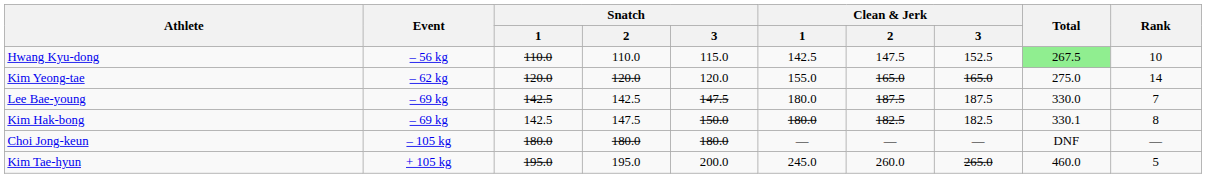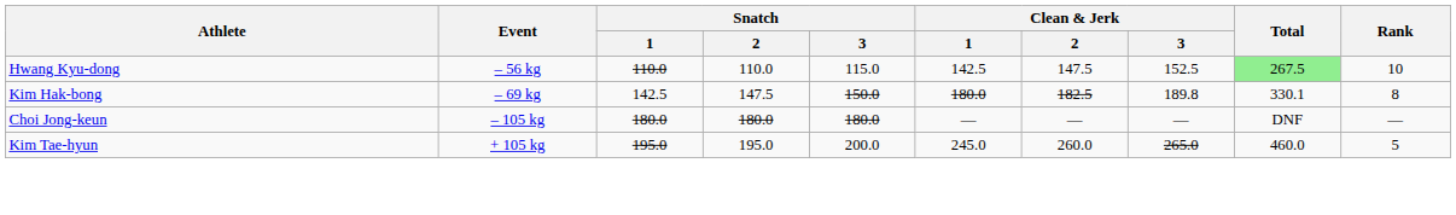- row: Kim Yeong-tae | – 62 kg | 120.0 | 120.0 | 120.0 | 155.0 | 165.0 | 165.0 | 275.0 | 14
- row: Lee Bae-young | – 69 kg | 142.5 | 142.5 | 147.5 | 180.0 | 187.5 | 187.5 | 330.0 | 7
Kim Hak-bong | Clean & Jerk / 3: 182.5 -> 189.8
